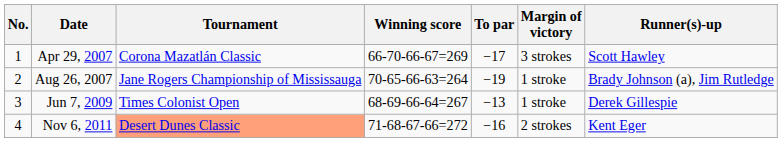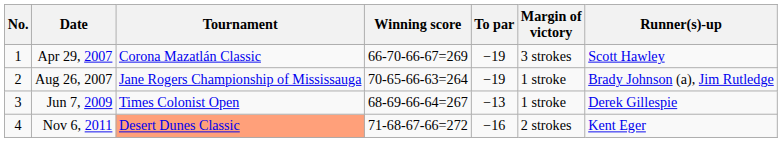Apr 29, 2007 | To par: −17 -> −19
